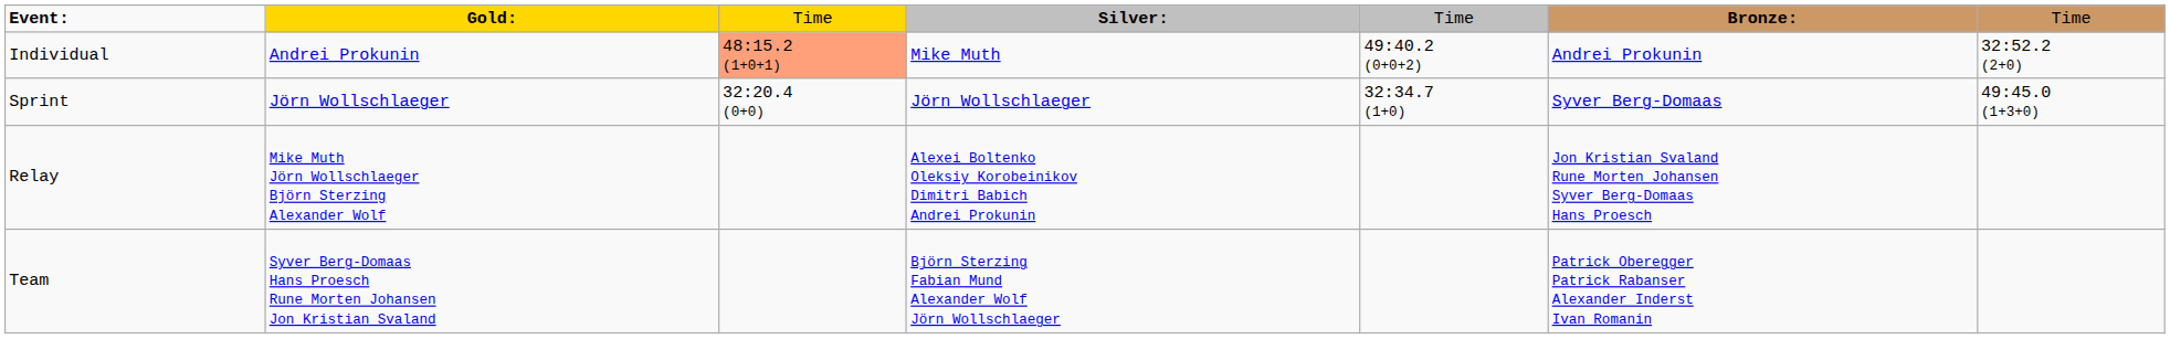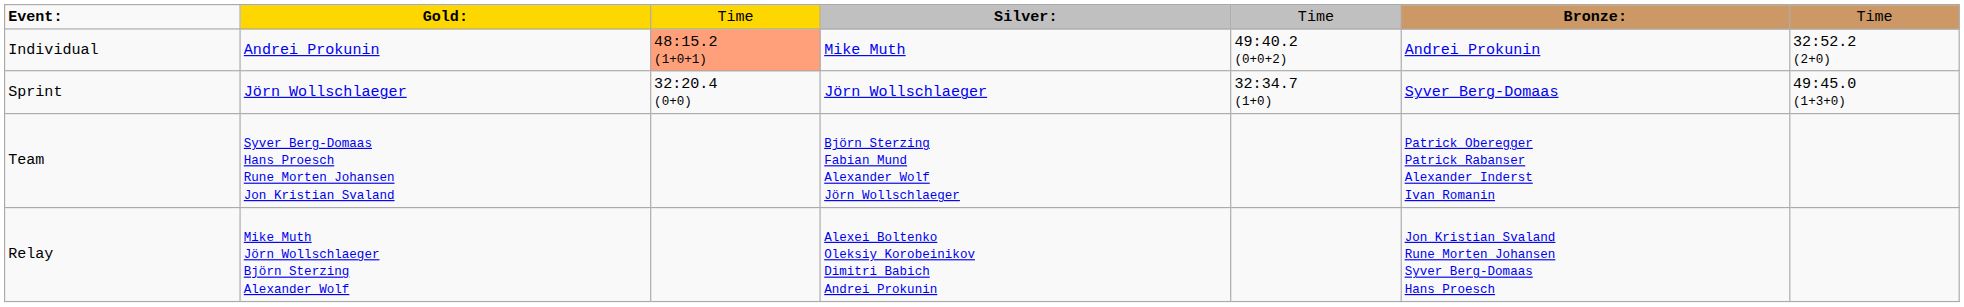rows swapped: Relay <-> Team
